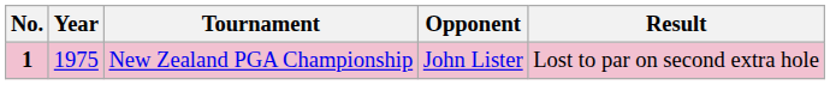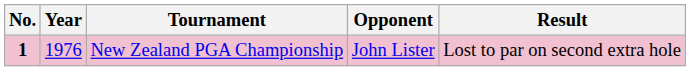New Zealand PGA Championship | Year: 1975 -> 1976
